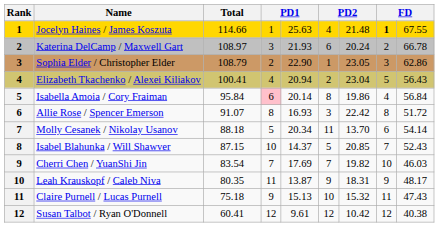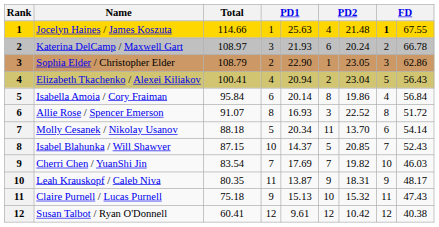Isabella Amoia / Cory Fraiman | column 4: pink background -> no background
Allie Rose / Spencer Emerson | column 7: 22.42 -> 22.52
